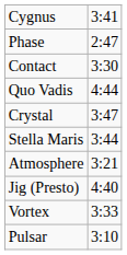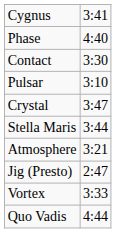Phase | column 2: 2:47 -> 4:40
rows swapped: Pulsar <-> Quo Vadis
Jig (Presto) | column 2: 4:40 -> 2:47
